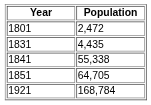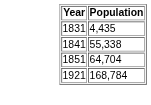- row: 1801 | 2,472
1851 | Population: 64,705 -> 64,704
